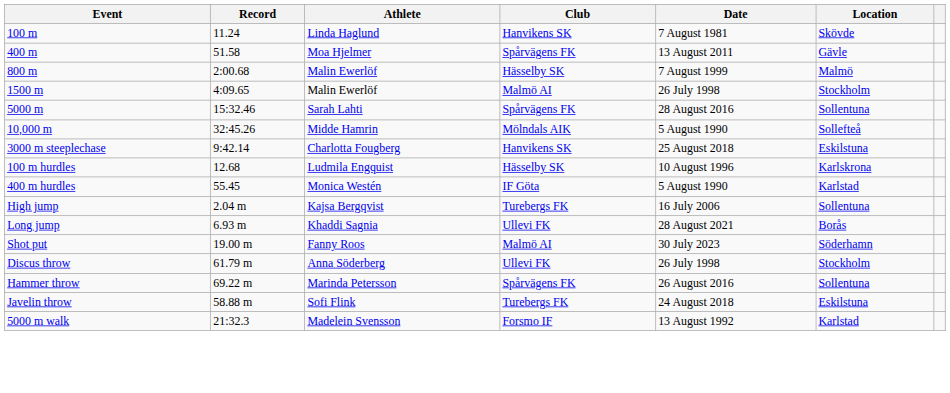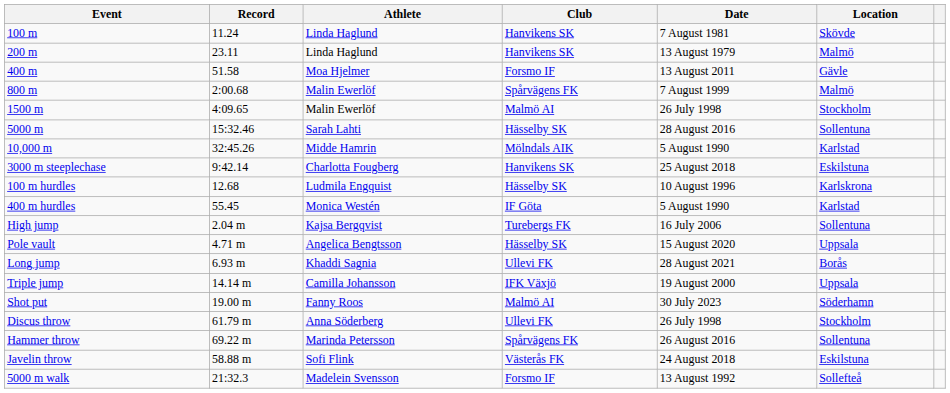+ row: 200 m | 23.11 | Linda Haglund | Hanvikens SK | 13 August 1979 | Malmö
400 m | Club: Spårvägens FK -> Forsmo IF
800 m | Club: Hässelby SK -> Spårvägens FK
5000 m | Club: Spårvägens FK -> Hässelby SK
10,000 m | Location: Sollefteå -> Karlstad
+ row: Pole vault | 4.71 m | Angelica Bengtsson | Hässelby SK | 15 August 2020 | Uppsala
+ row: Triple jump | 14.14 m | Camilla Johansson | IFK Växjö | 19 August 2000 | Uppsala
Javelin throw | Club: Turebergs FK -> Västerås FK
5000 m walk | Location: Karlstad -> Sollefteå
